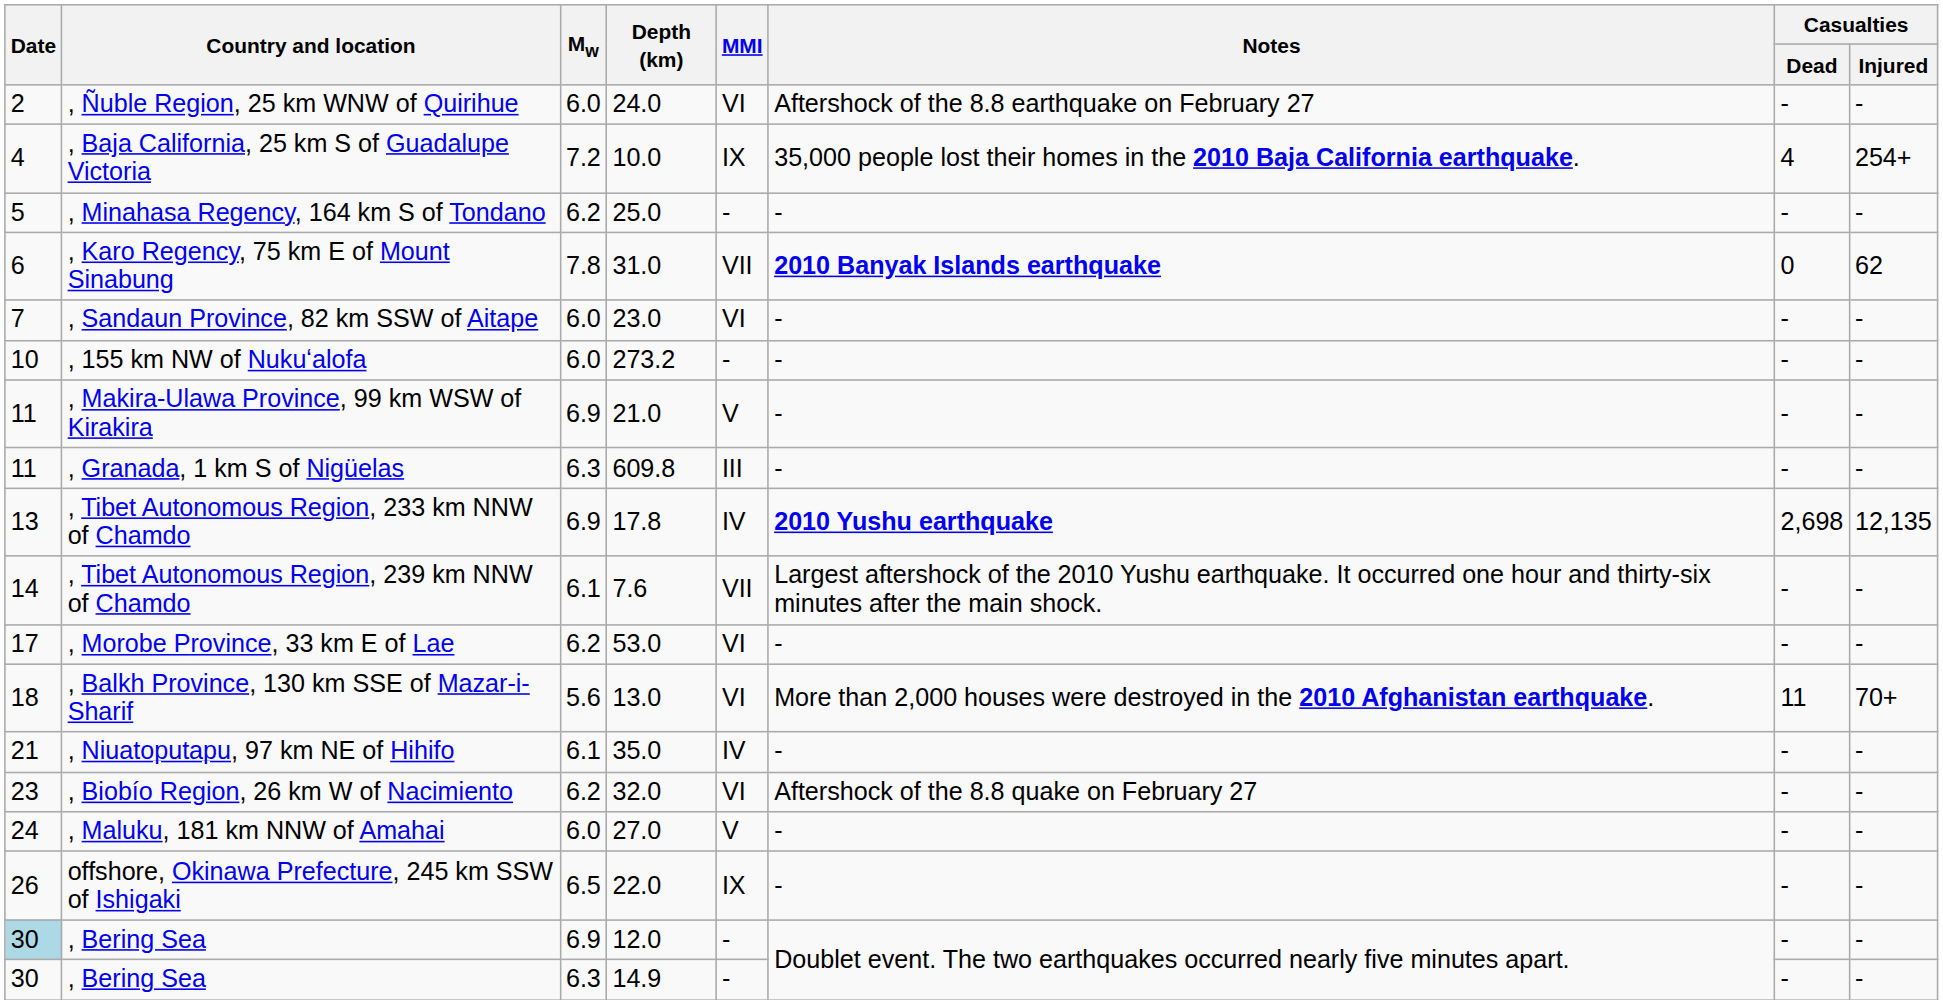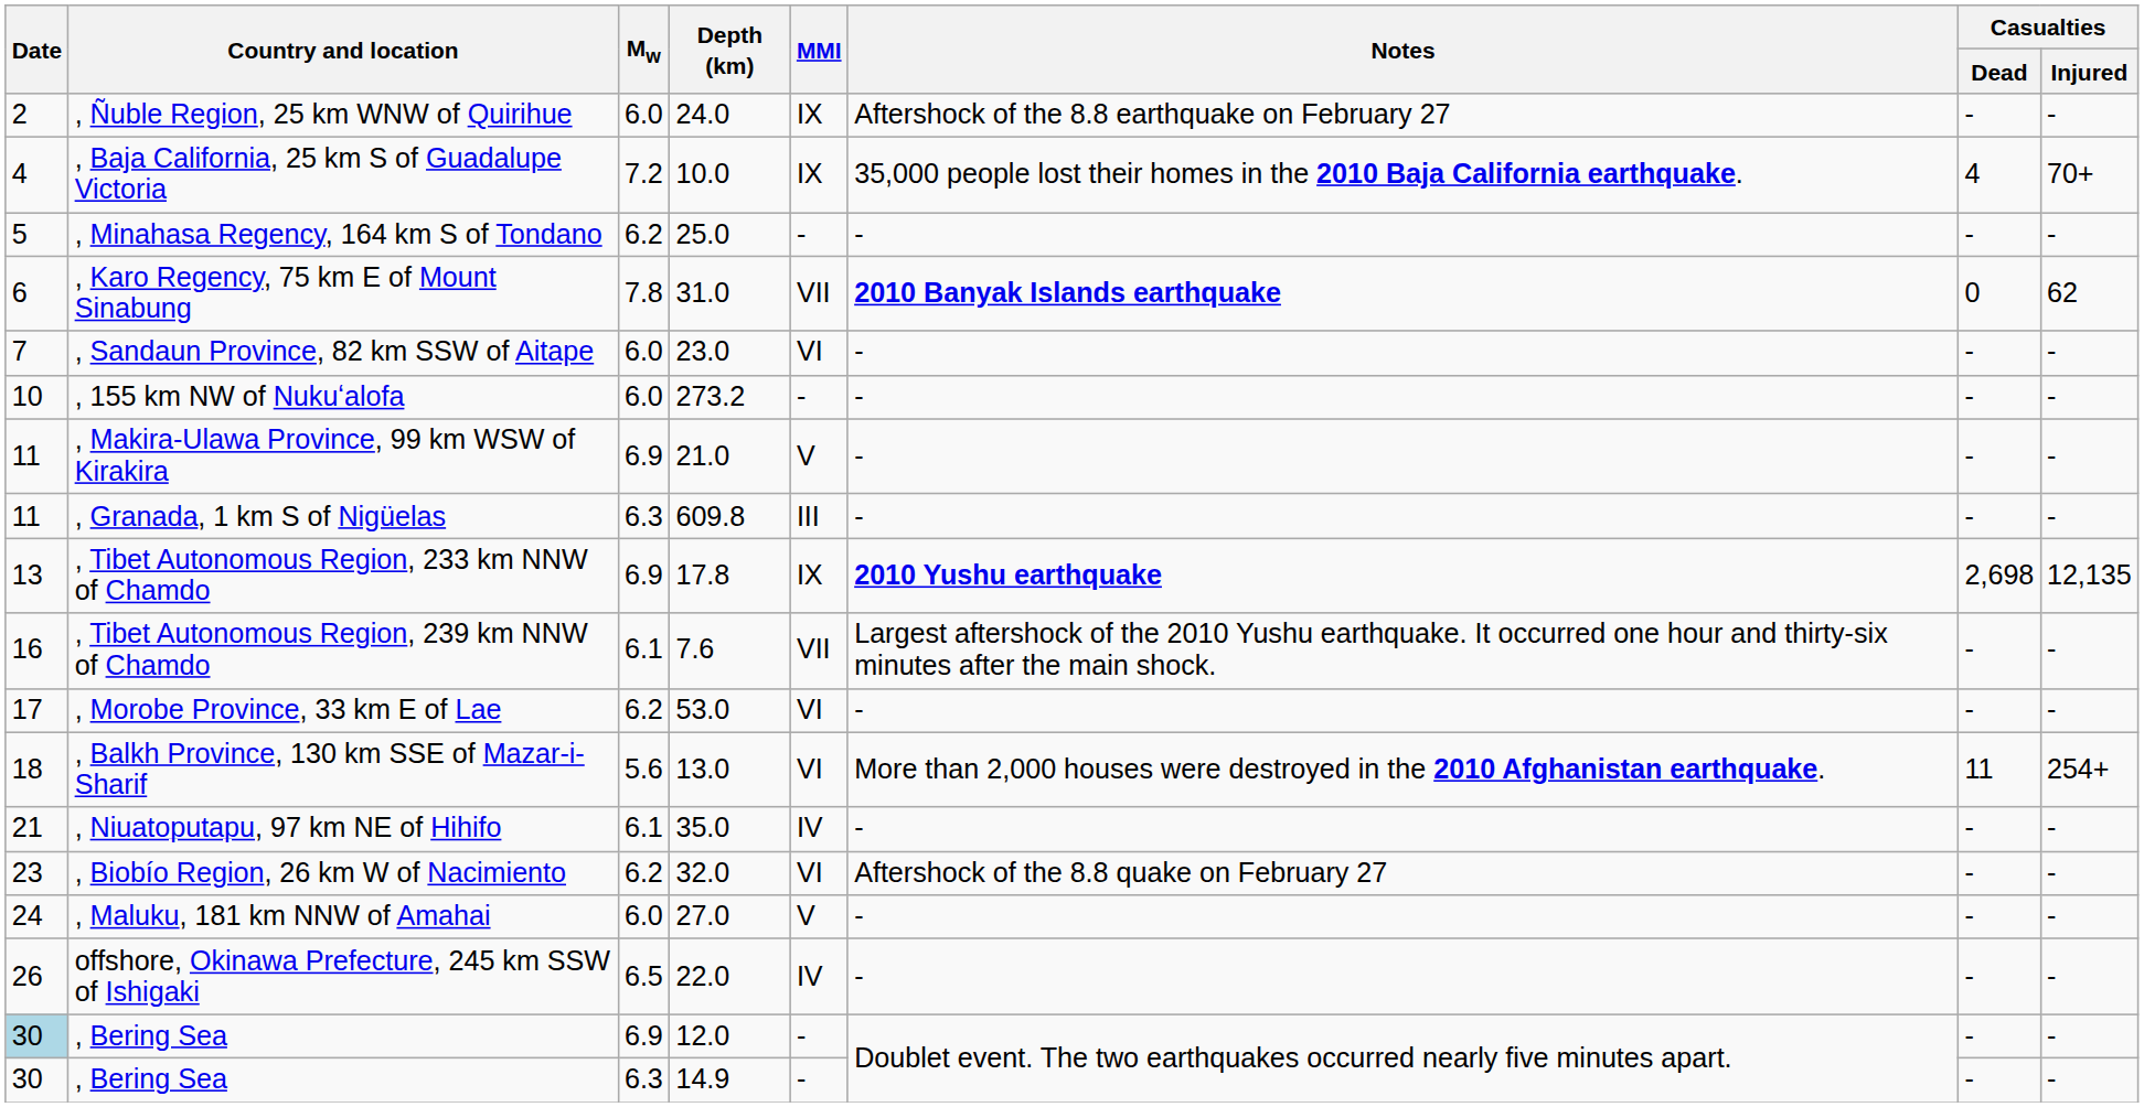, Ñuble Region, 25 km WNW of Quirihue | MMI: VI -> IX
, Baja California, 25 km S of Guadalupe Victoria | Casualties / Injured: 254+ -> 70+
, Tibet Autonomous Region, 233 km NNW of Chamdo | MMI: IV -> IX
, Tibet Autonomous Region, 239 km NNW of Chamdo | Date: 14 -> 16
, Balkh Province, 130 km SSE of Mazar-i-Sharif | Casualties / Injured: 70+ -> 254+
offshore, Okinawa Prefecture, 245 km SSW of Ishigaki | MMI: IX -> IV
